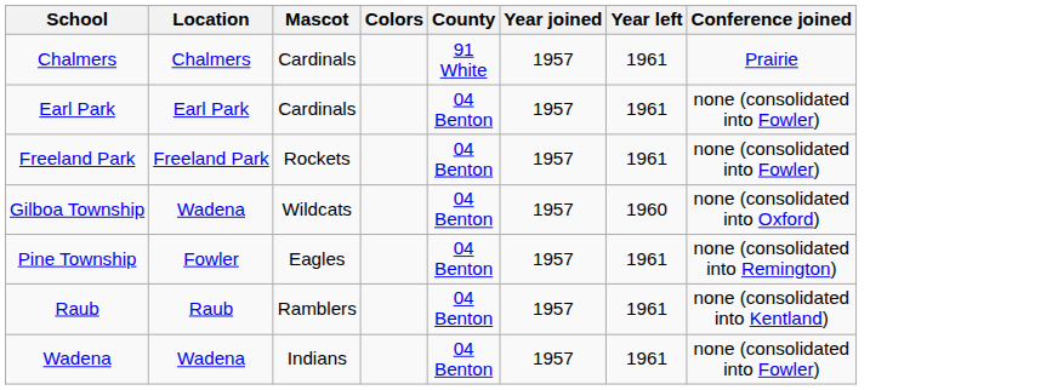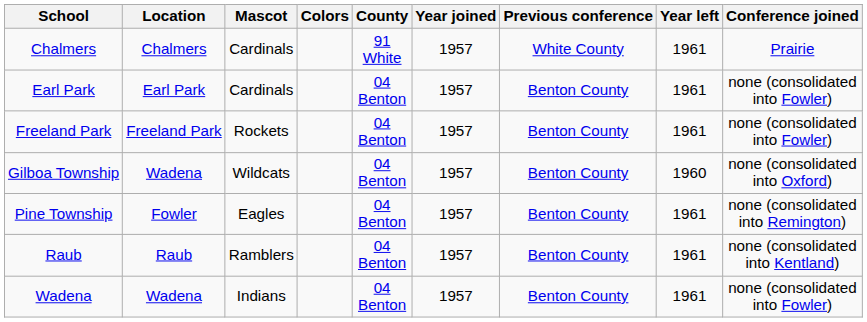+ column: Previous conference | White County | Benton County | Benton County | Benton County | Benton County | Benton County | Benton County
